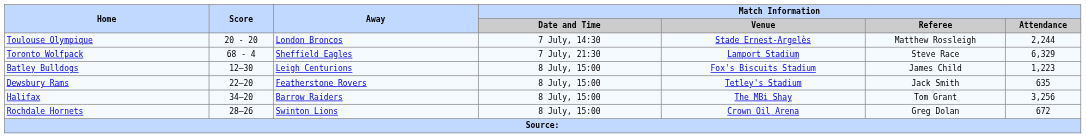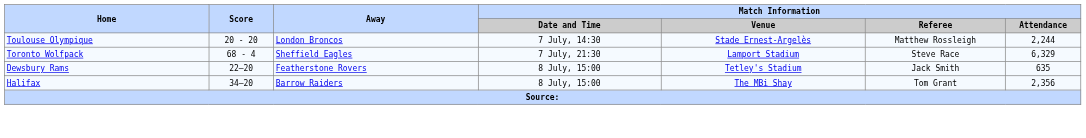- row: Batley Bulldogs | 12–30 | Leigh Centurions | 8 July, 15:00 | Fox's Biscuits Stadium | James Child | 1,223
Halifax | Match Information / Attendance: 3,256 -> 2,356
- row: Rochdale Hornets | 28–26 | Swinton Lions | 8 July, 15:00 | Crown Oil Arena | Greg Dolan | 672
